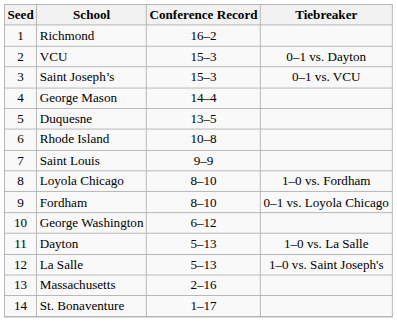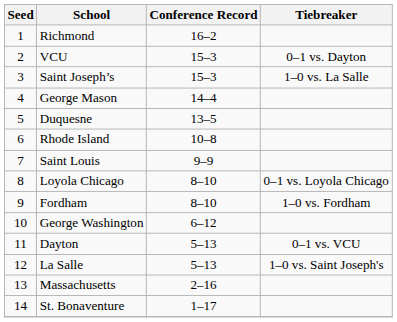Saint Joseph’s | Tiebreaker: 0–1 vs. VCU -> 1–0 vs. La Salle
Loyola Chicago | Tiebreaker: 1–0 vs. Fordham -> 0–1 vs. Loyola Chicago
Fordham | Tiebreaker: 0–1 vs. Loyola Chicago -> 1–0 vs. Fordham
Dayton | Tiebreaker: 1–0 vs. La Salle -> 0–1 vs. VCU
